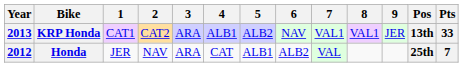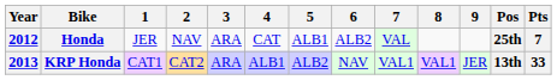rows swapped: Honda <-> KRP Honda
